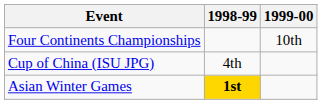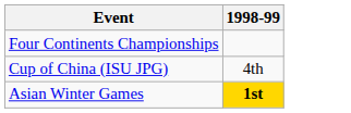- column: 1999-00 | 10th
